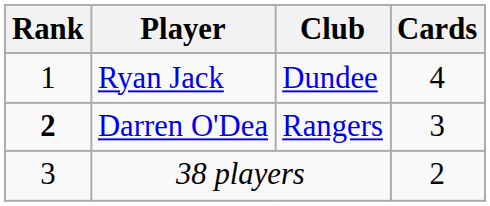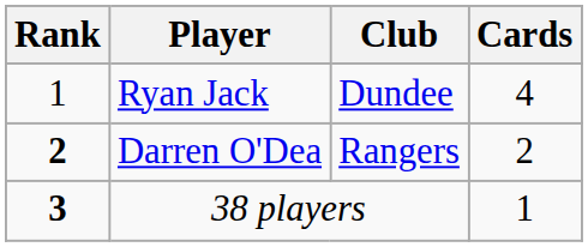Darren O'Dea | Cards: 3 -> 2
38 players | Rank: normal -> bold
38 players | Cards: 2 -> 1
